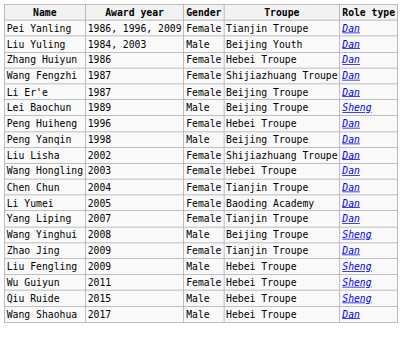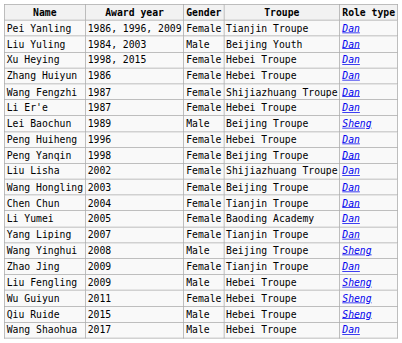+ row: Xu Heying | 1998, 2015 | Female | Hebei Troupe | Dan
Li Er'e | Troupe: Beijing Troupe -> Hebei Troupe
Peng Yanqin | Gender: Male -> Female
Wang Hongling | Troupe: Hebei Troupe -> Beijing Troupe
